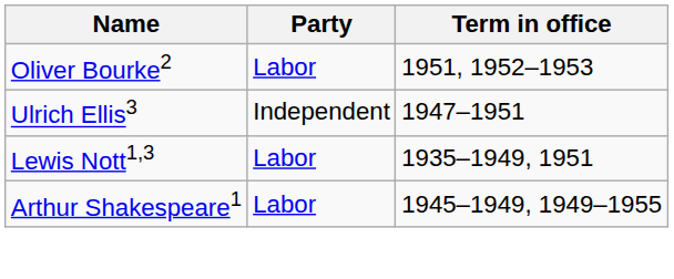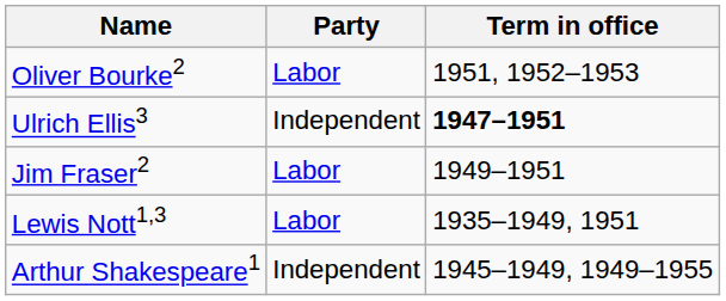Ulrich Ellis3 | Term in office: normal -> bold
+ row: Jim Fraser2 | Labor | 1949–1951
Arthur Shakespeare1 | Party: Labor -> Independent
